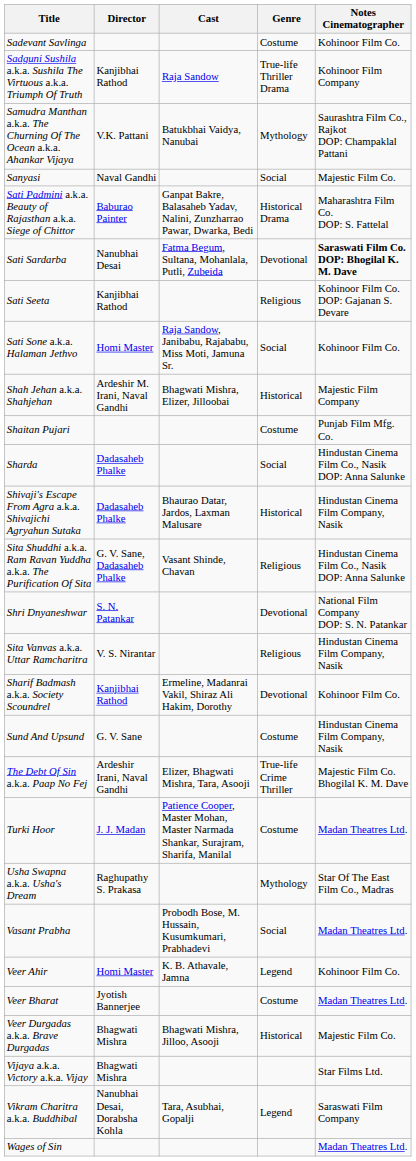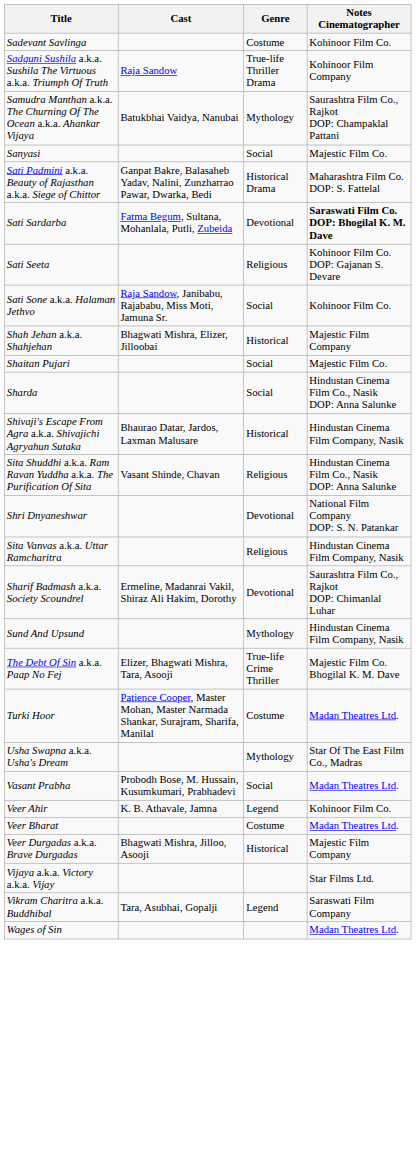- column: Director | Kanjibhai Rathod | V.K. Pattani | Naval Gandhi | Baburao Painter | Nanubhai Desai | Kanjibhai Rathod | Homi Master | Ardeshir M. Irani, Naval Gandhi | Dadasaheb Phalke | Dadasaheb Phalke | G. V. Sane, Dadasaheb Phalke | S. N. Patankar | V. S. Nirantar | Kanjibhai Rathod | G. V. Sane | Ardeshir Irani, Naval Gandhi | J. J. Madan | Raghupathy S. Prakasa | Homi Master | Jyotish Bannerjee | Bhagwati Mishra | Bhagwati Mishra | Nanubhai Desai, Dorabsha Kohla
Shaitan Pujari | Genre: Costume -> Social
Shaitan Pujari | Notes Cinematographer: Punjab Film Mfg. Co. -> Majestic Film Co.
Sharif Badmash a.k.a. Society Scoundrel | Notes Cinematographer: Kohinoor Film Co. -> Saurashtra Film Co., Rajkot DOP: Chimanlal Luhar
Sund And Upsund | Genre: Costume -> Mythology
Veer Durgadas a.k.a. Brave Durgadas | Notes Cinematographer: Majestic Film Co. -> Majestic Film Company
